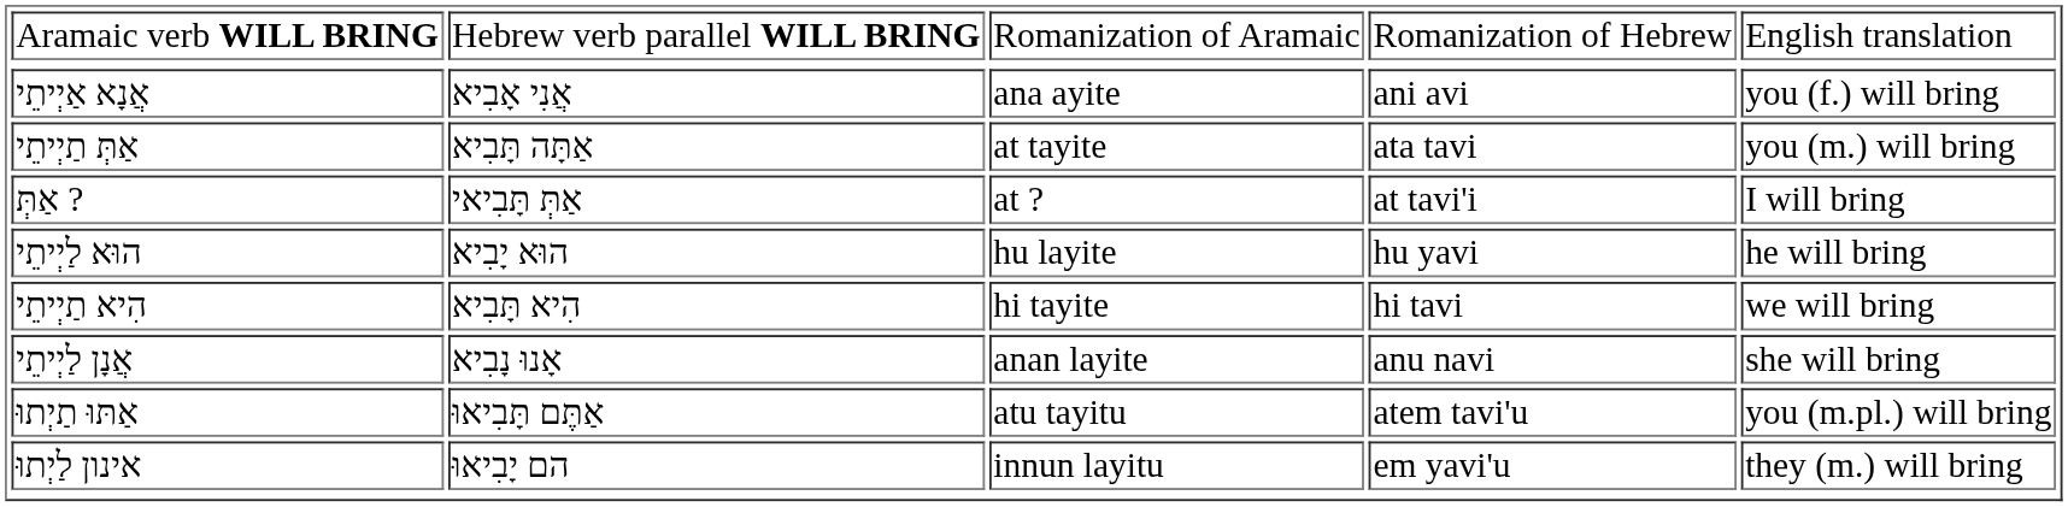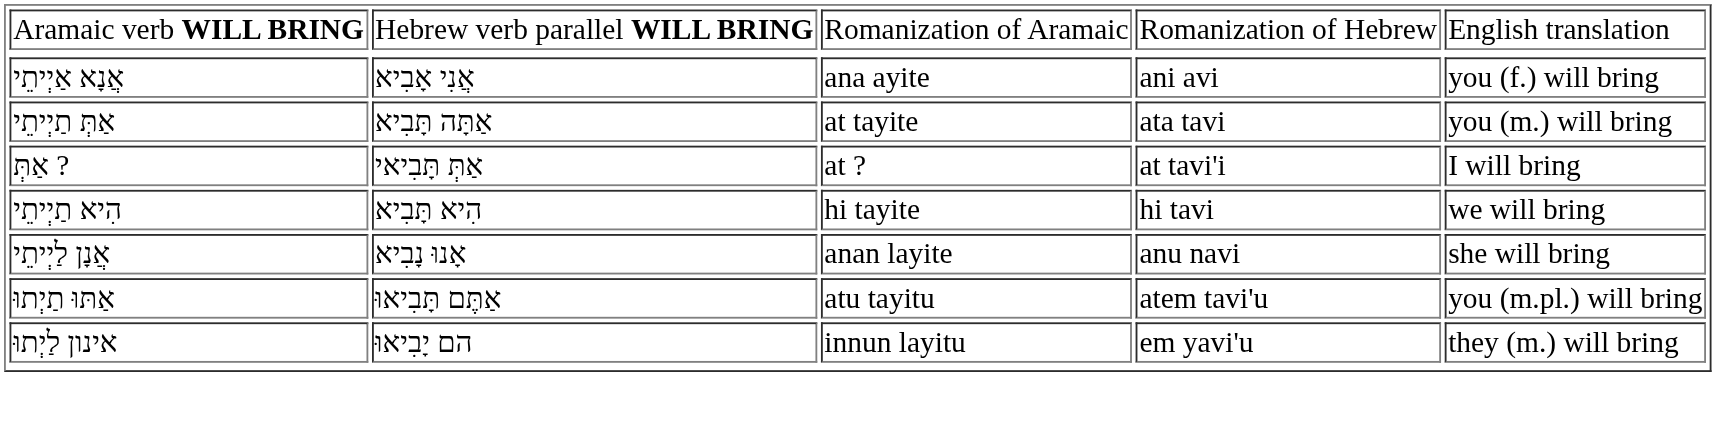- row: הוּא לַיְיתֵי | הוּא יָבִיא | hu layite | hu yavi | he will bring
